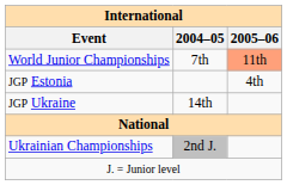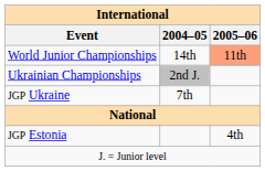World Junior Championships | 2004–05: 7th -> 14th
rows swapped: JGP Estonia <-> Ukrainian Championships
JGP Ukraine | 2004–05: 14th -> 7th
